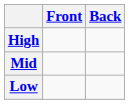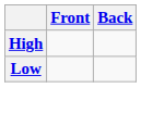- row: Mid
